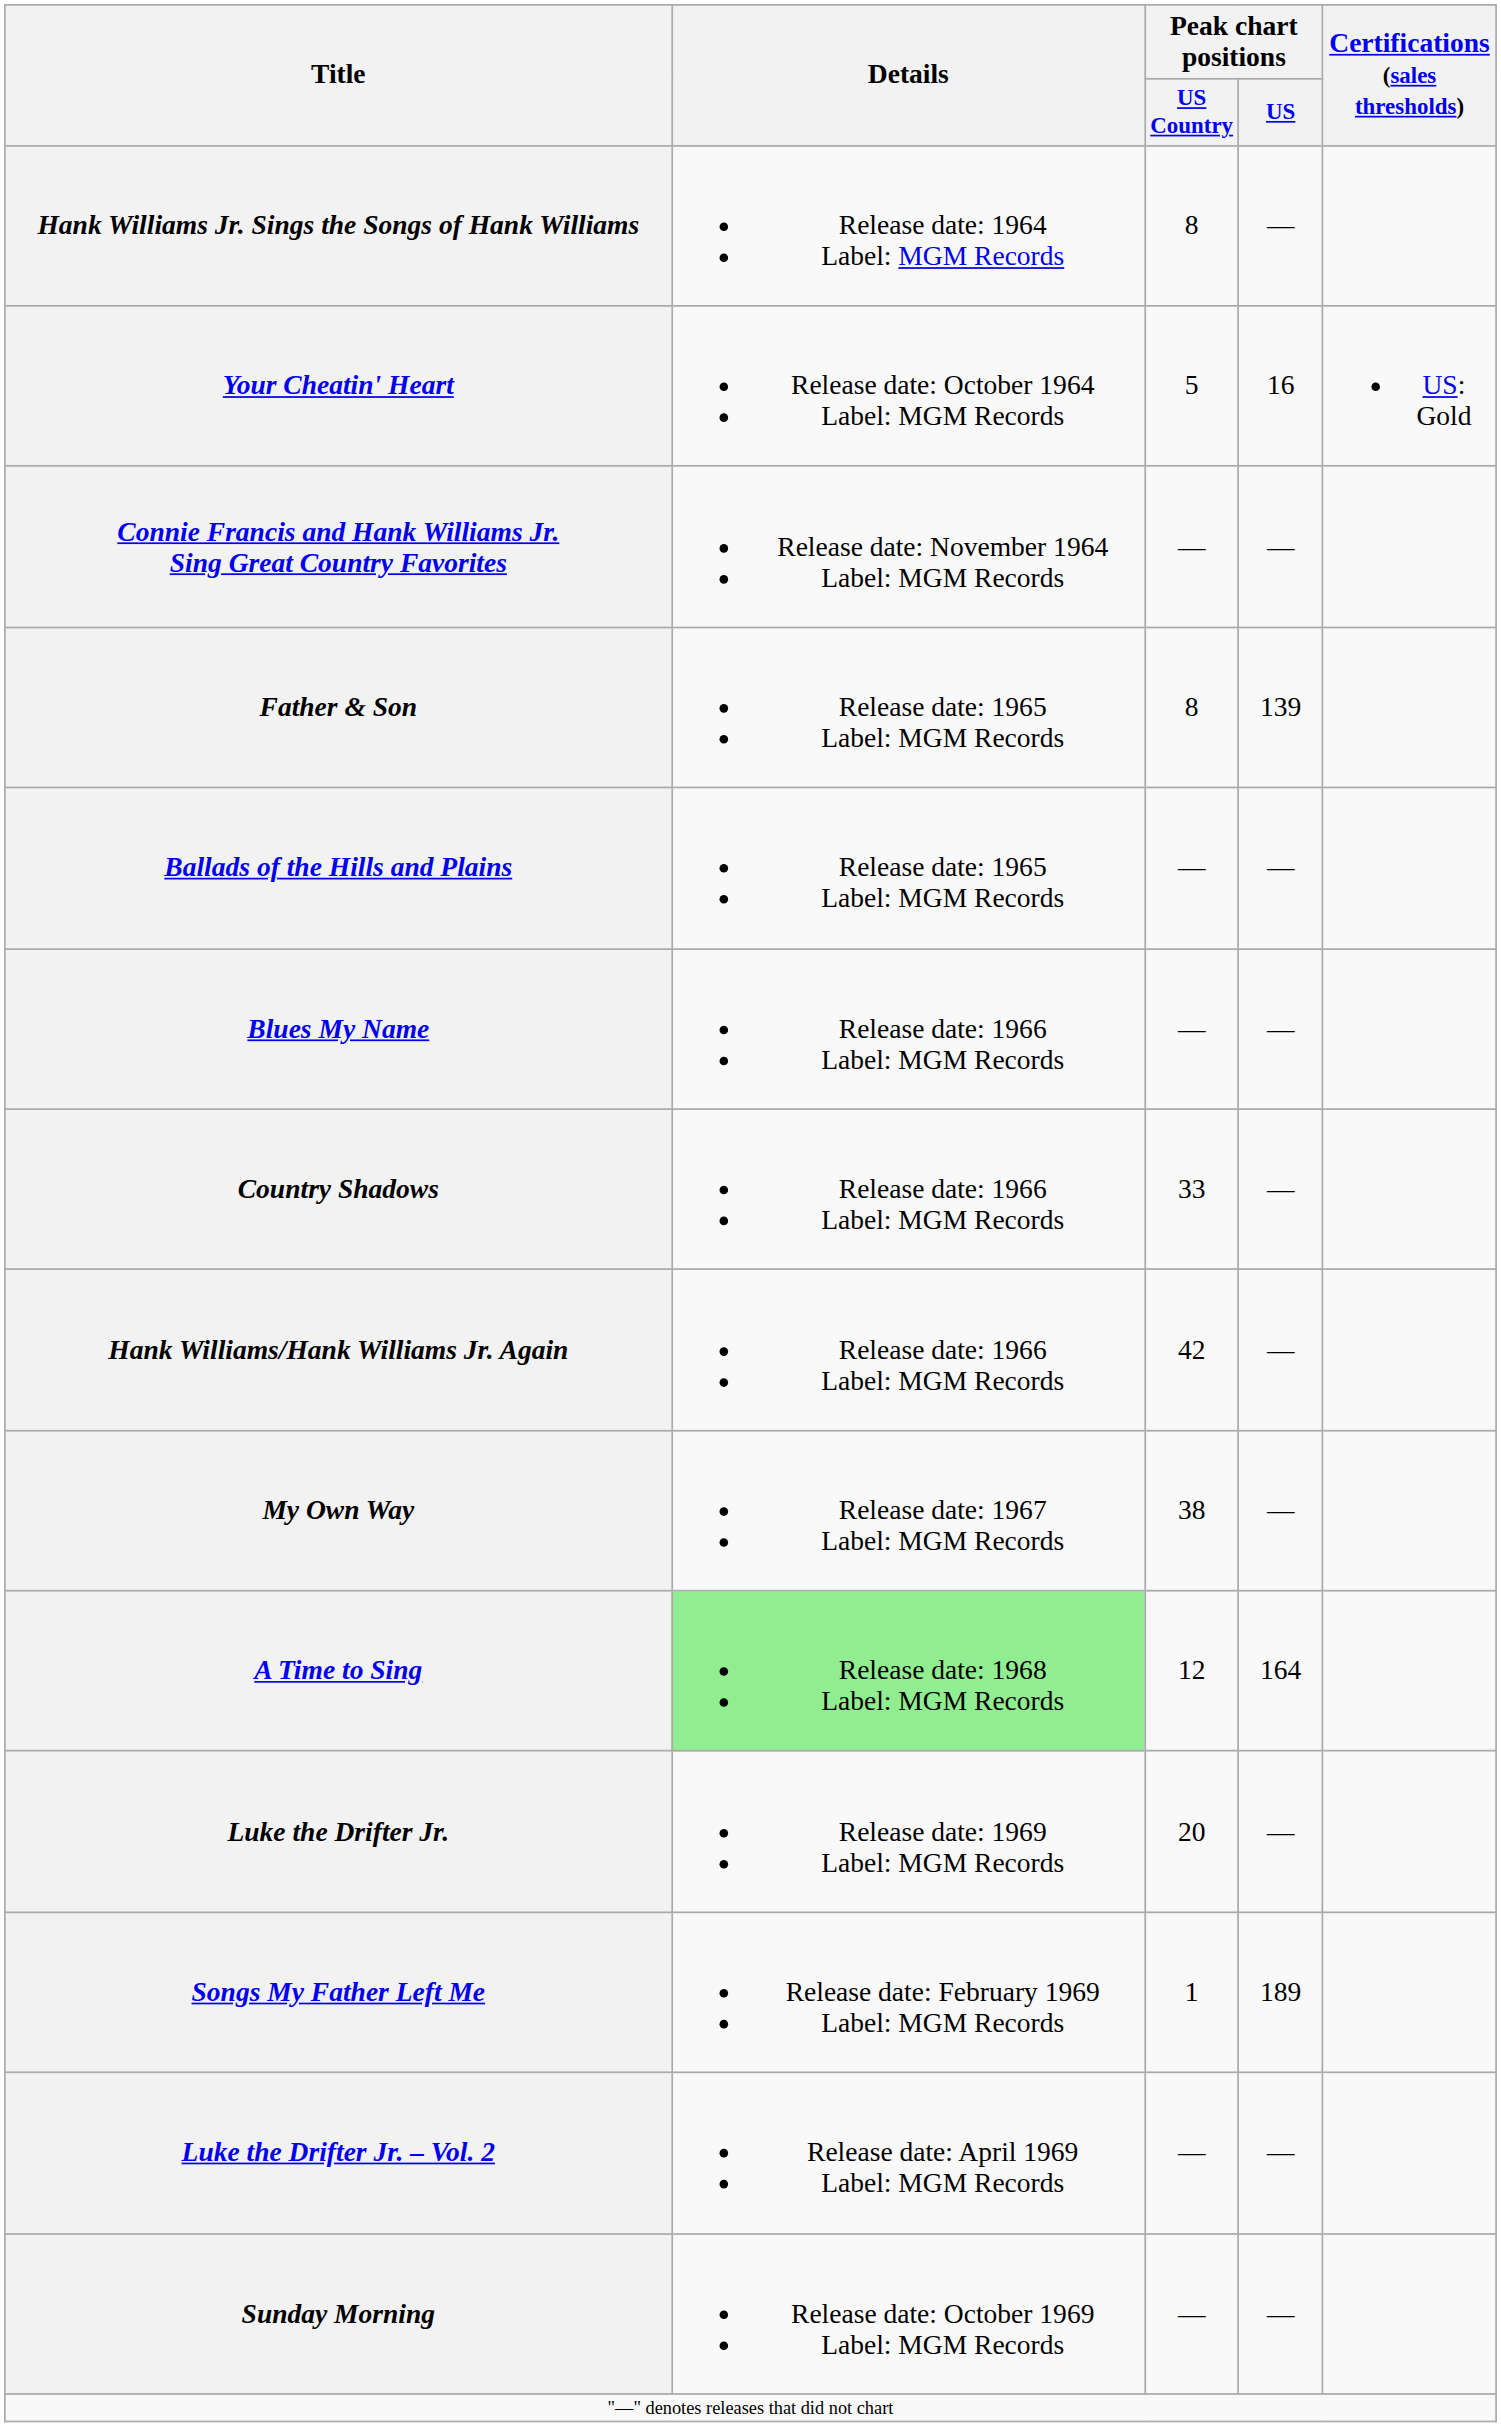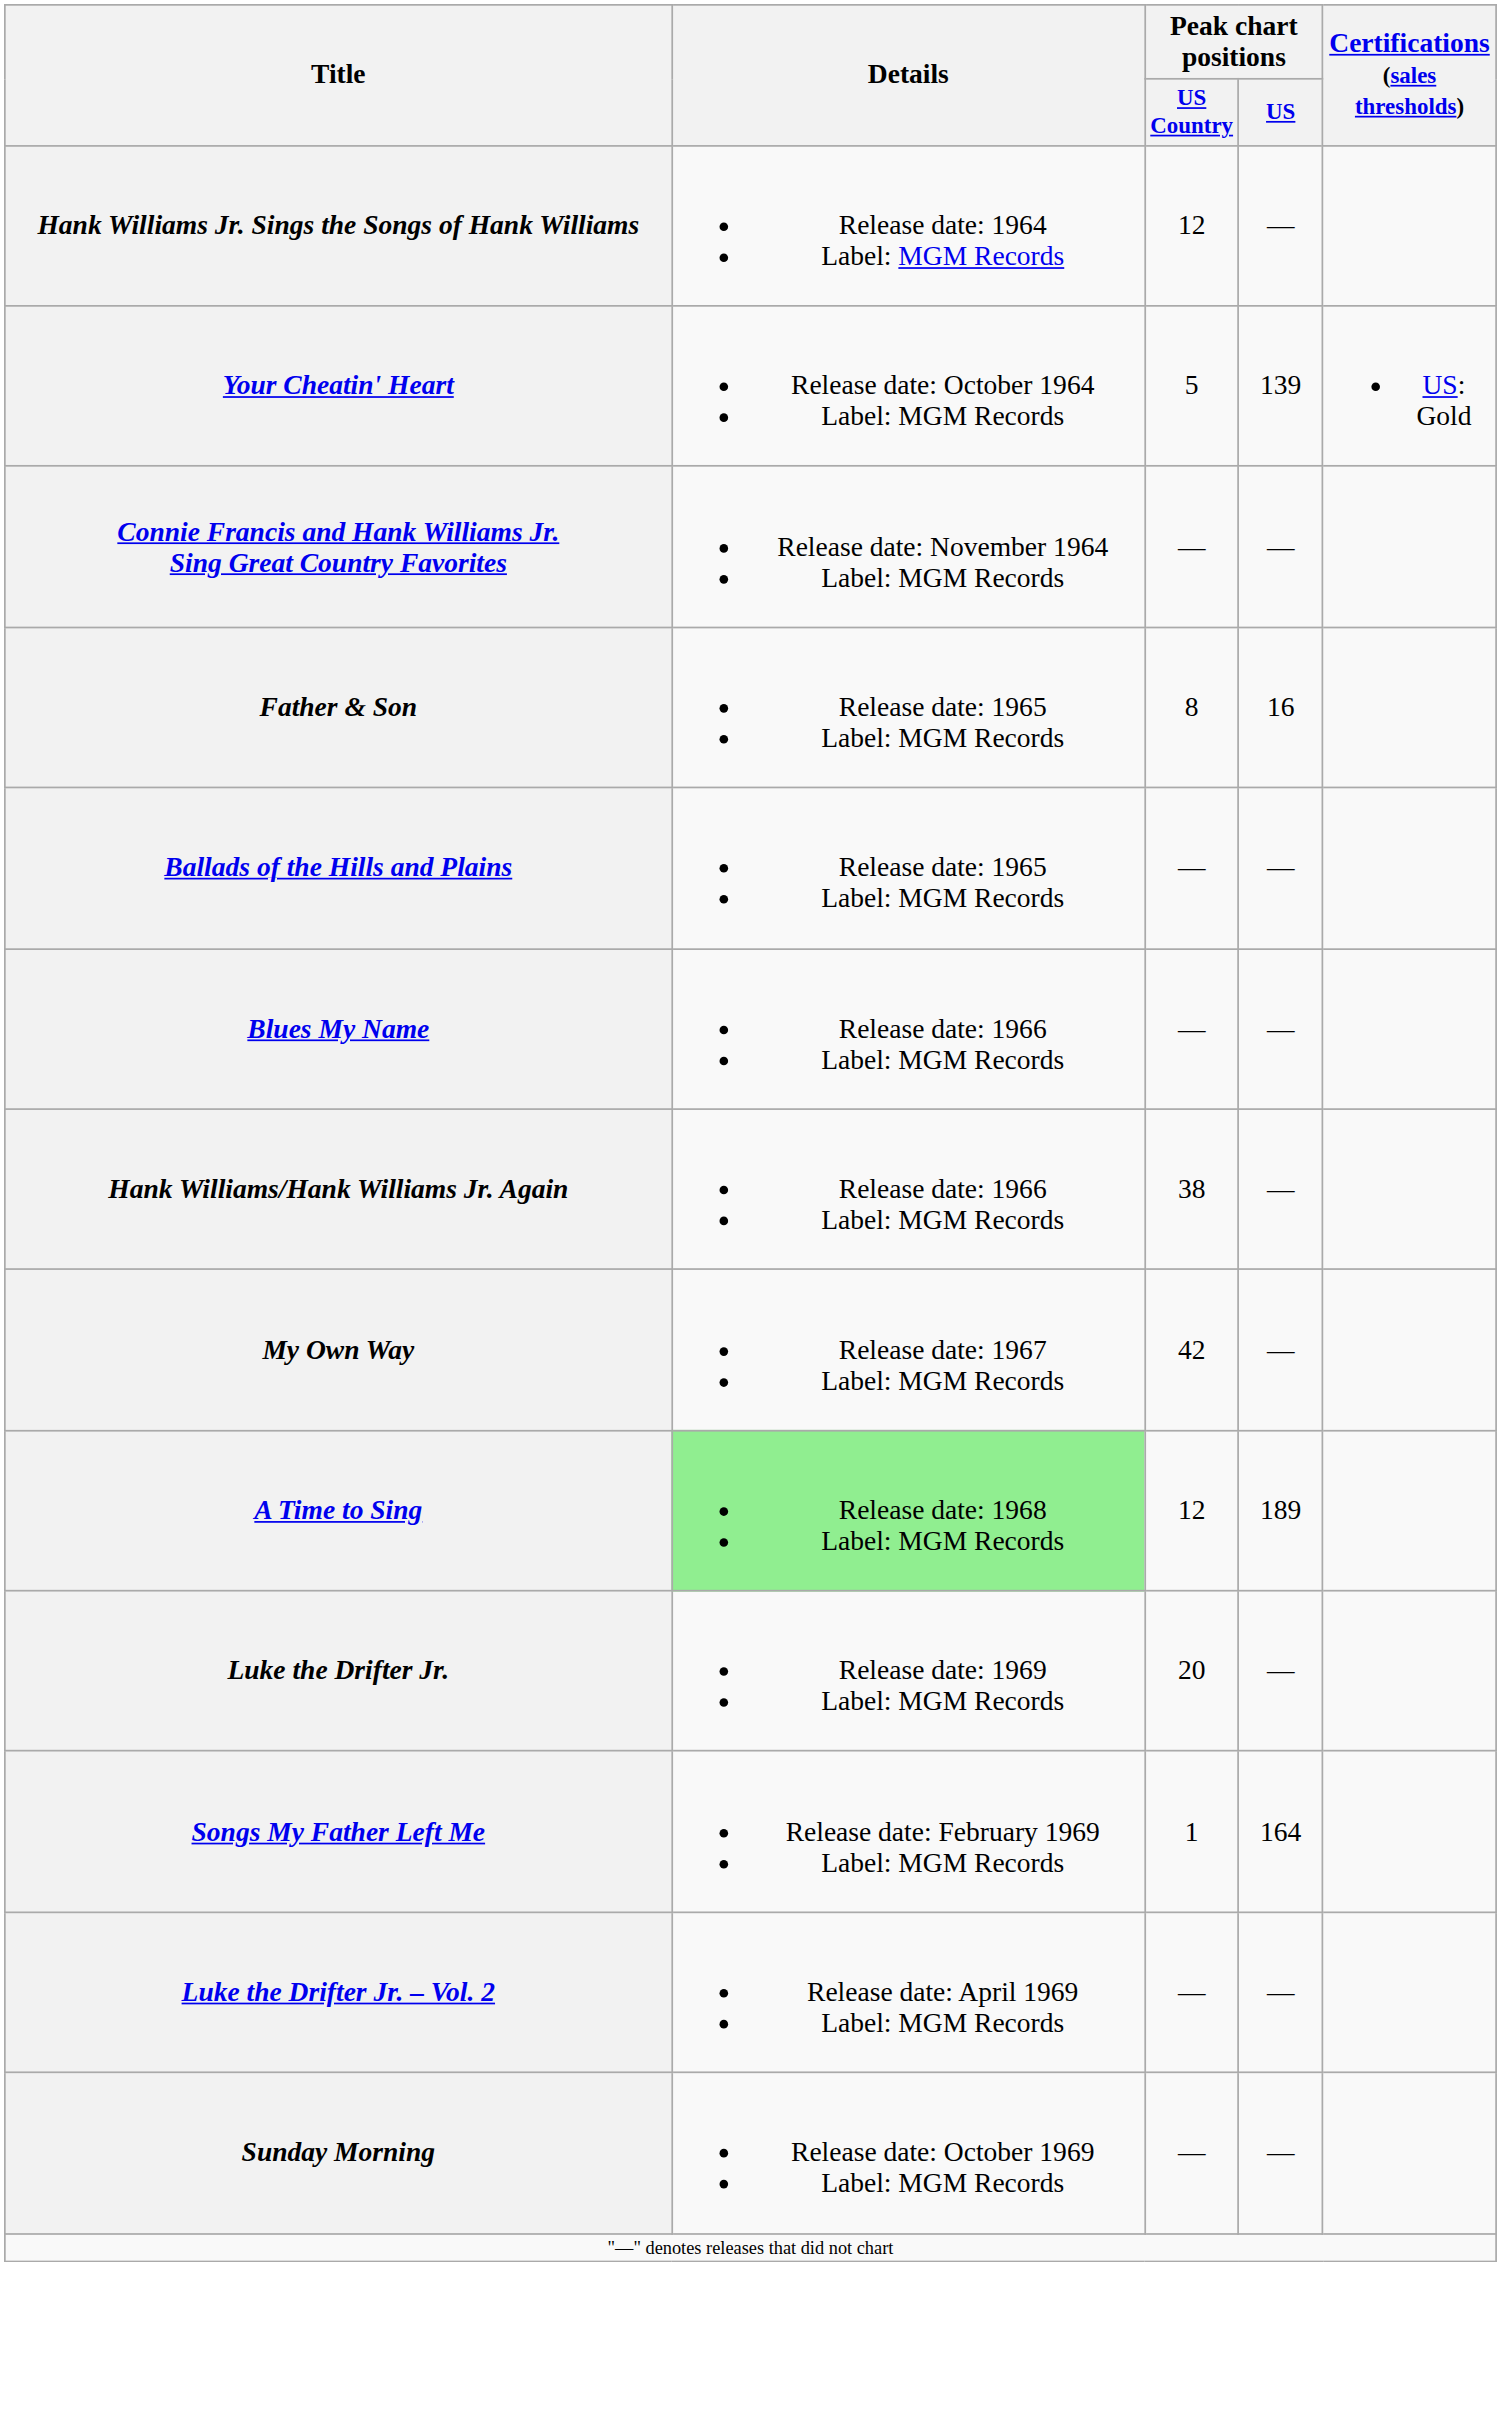Hank Williams Jr. Sings the Songs of Hank Williams | Peak chart positions / US Country: 8 -> 12
Your Cheatin' Heart | Peak chart positions / US: 16 -> 139
Father & Son | Peak chart positions / US: 139 -> 16
- row: Country Shadows | Release date: 1966 Label: MGM Records | 33 | —
Hank Williams/Hank Williams Jr. Again | Peak chart positions / US Country: 42 -> 38
My Own Way | Peak chart positions / US Country: 38 -> 42
A Time to Sing | Peak chart positions / US: 164 -> 189
Songs My Father Left Me | Peak chart positions / US: 189 -> 164
